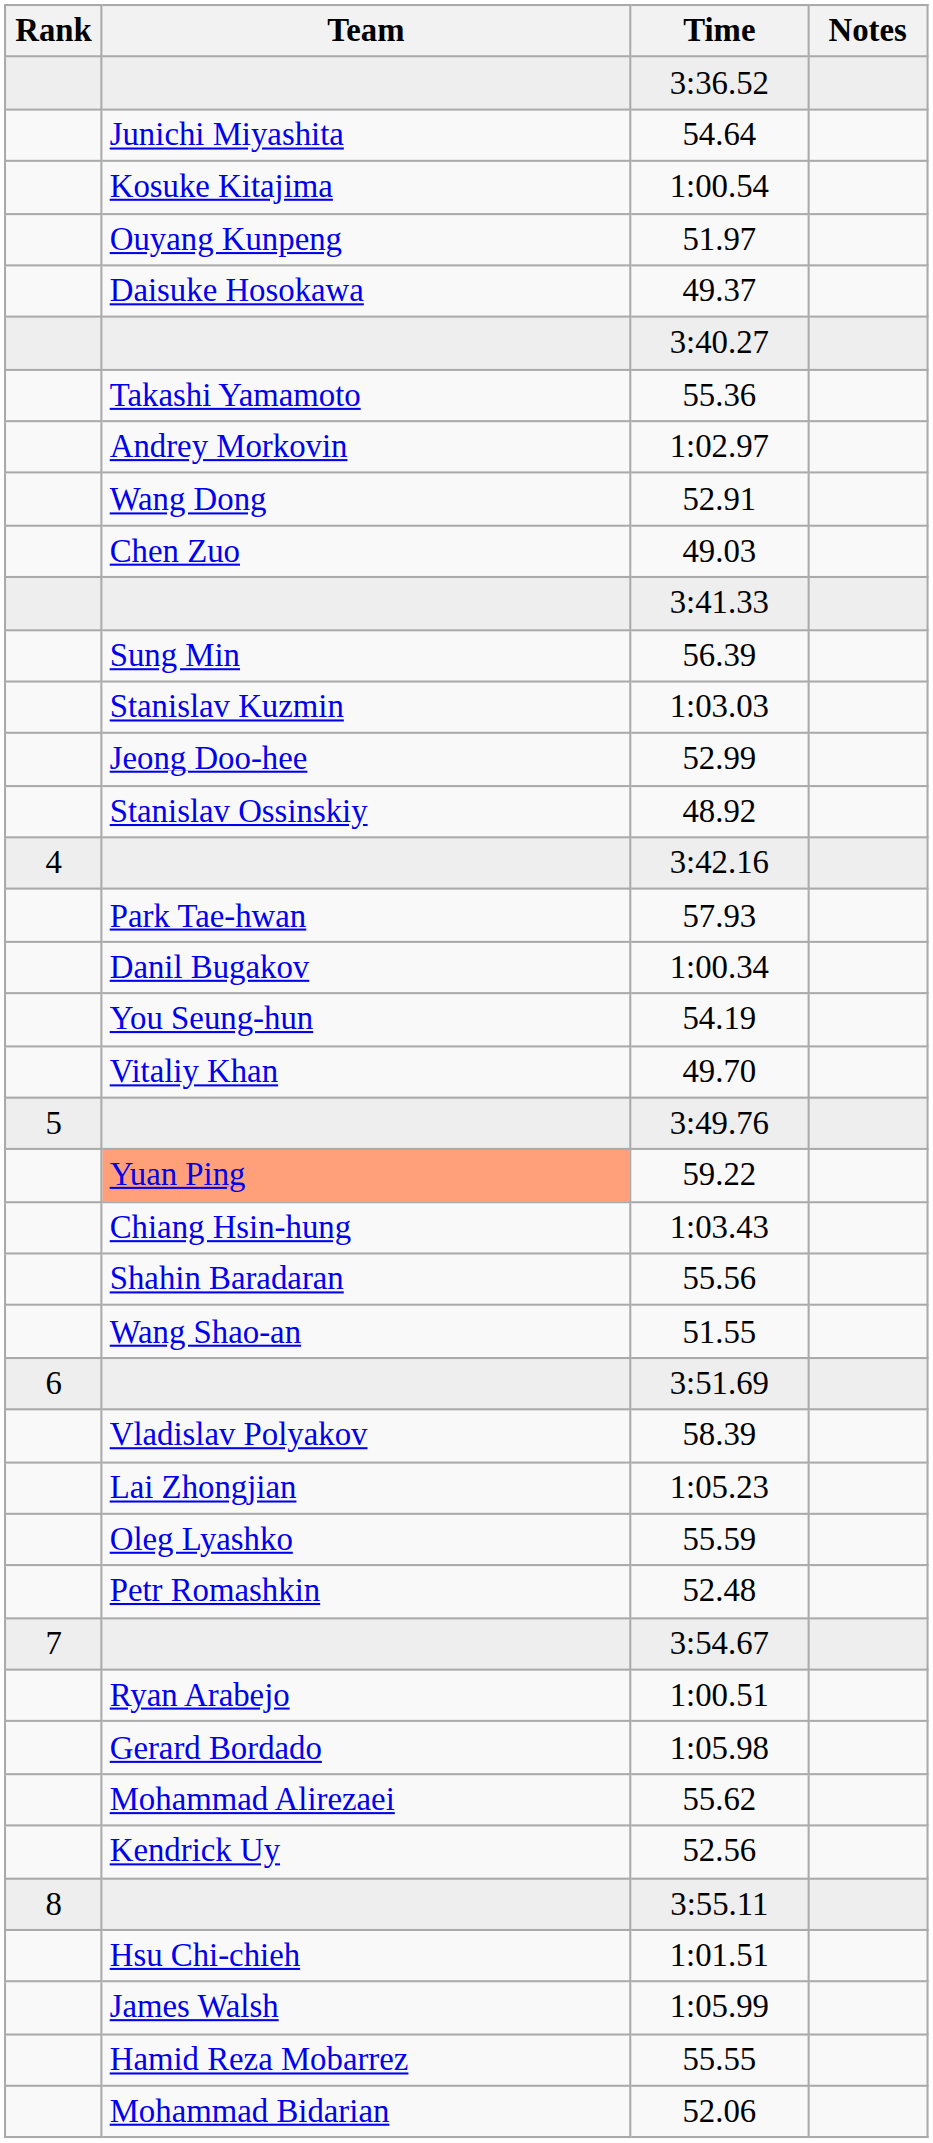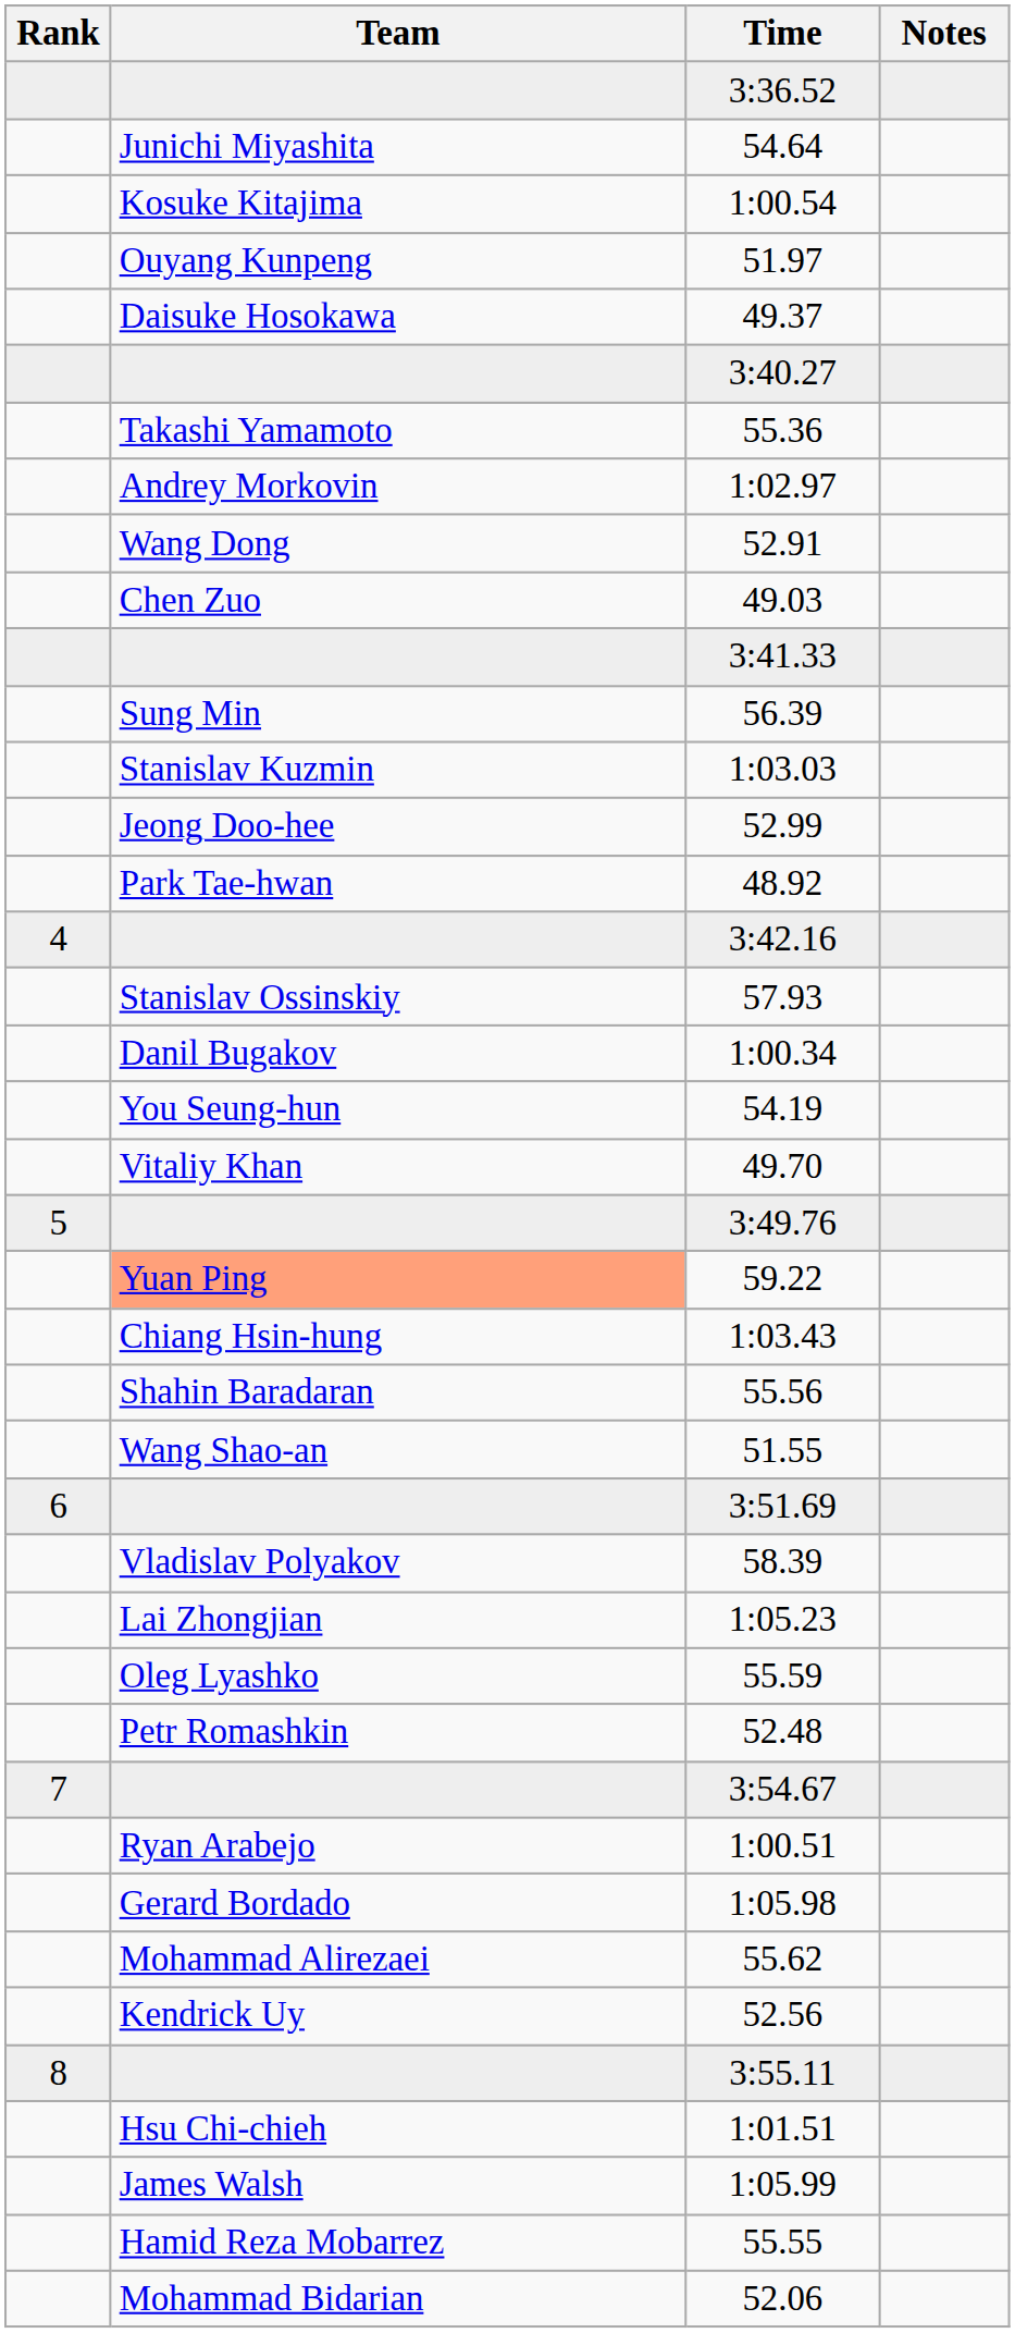48.92 | Team: Stanislav Ossinskiy -> Park Tae-hwan
57.93 | Team: Park Tae-hwan -> Stanislav Ossinskiy
